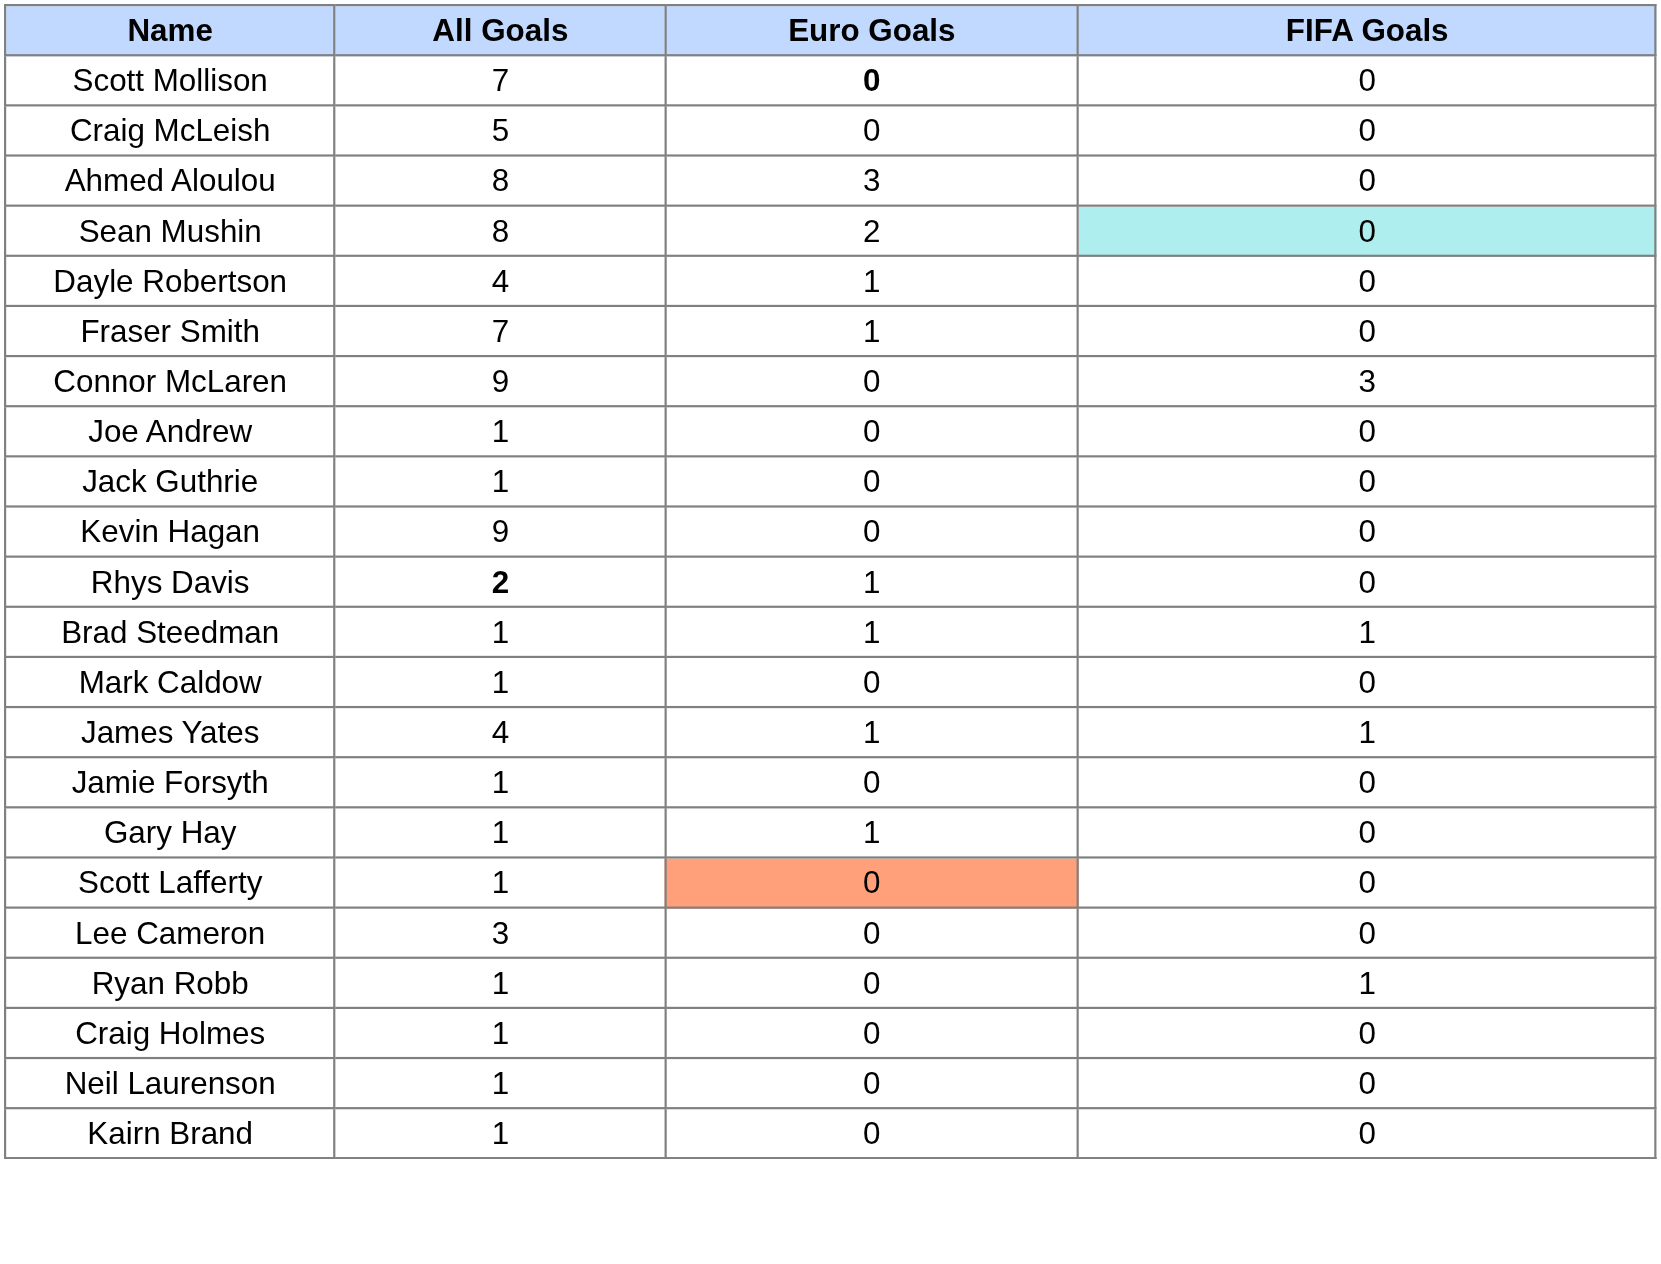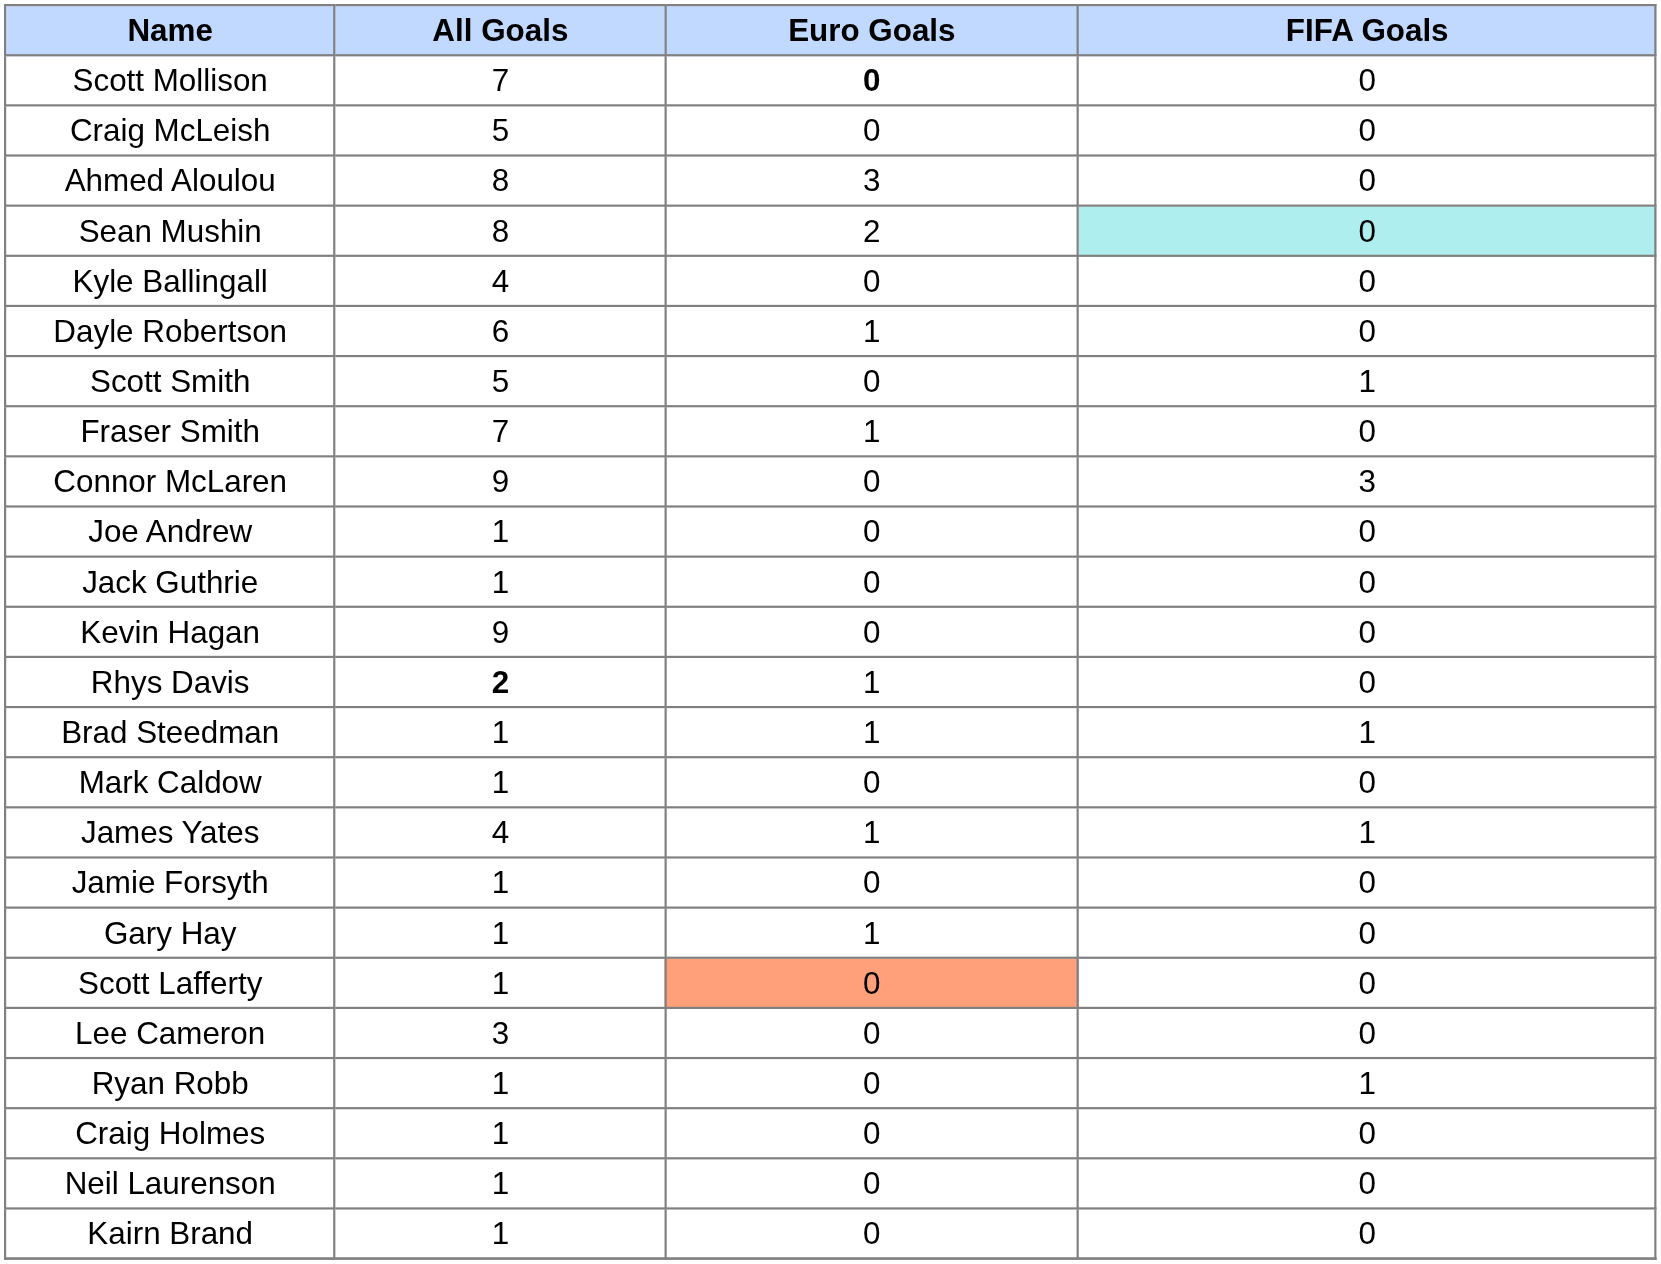+ row: Kyle Ballingall | 4 | 0 | 0
Dayle Robertson | All Goals: 4 -> 6
+ row: Scott Smith | 5 | 0 | 1
